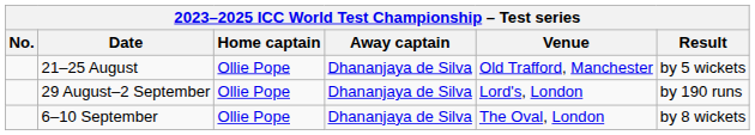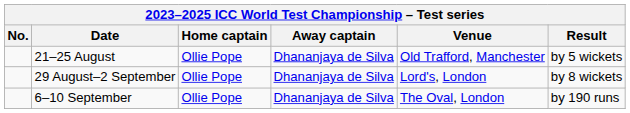29 August–2 September | Result: by 190 runs -> by 8 wickets
6–10 September | Result: by 8 wickets -> by 190 runs
